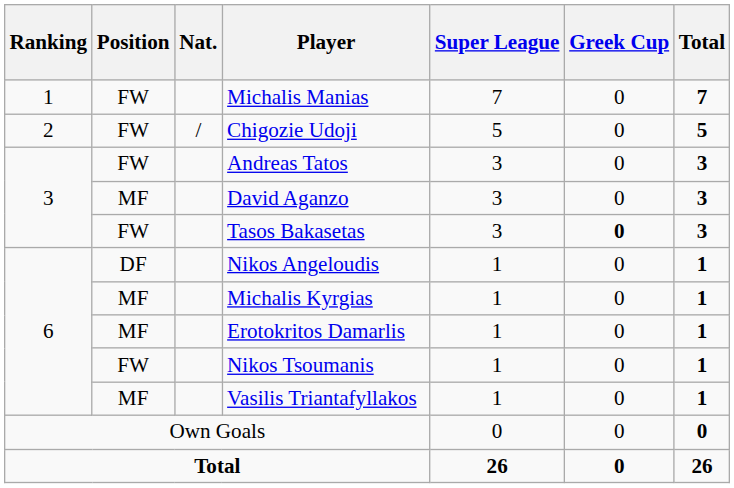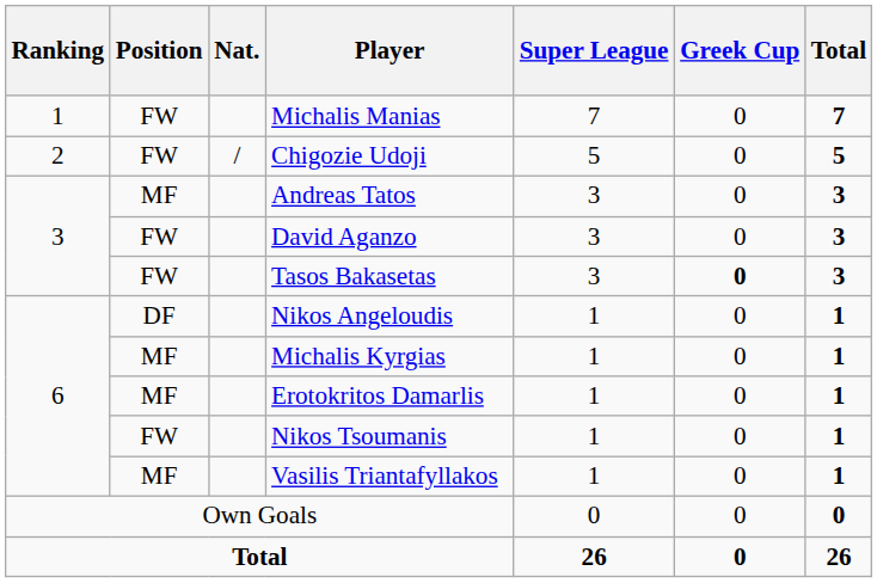Andreas Tatos | Position: FW -> MF
David Aganzo | Position: MF -> FW
